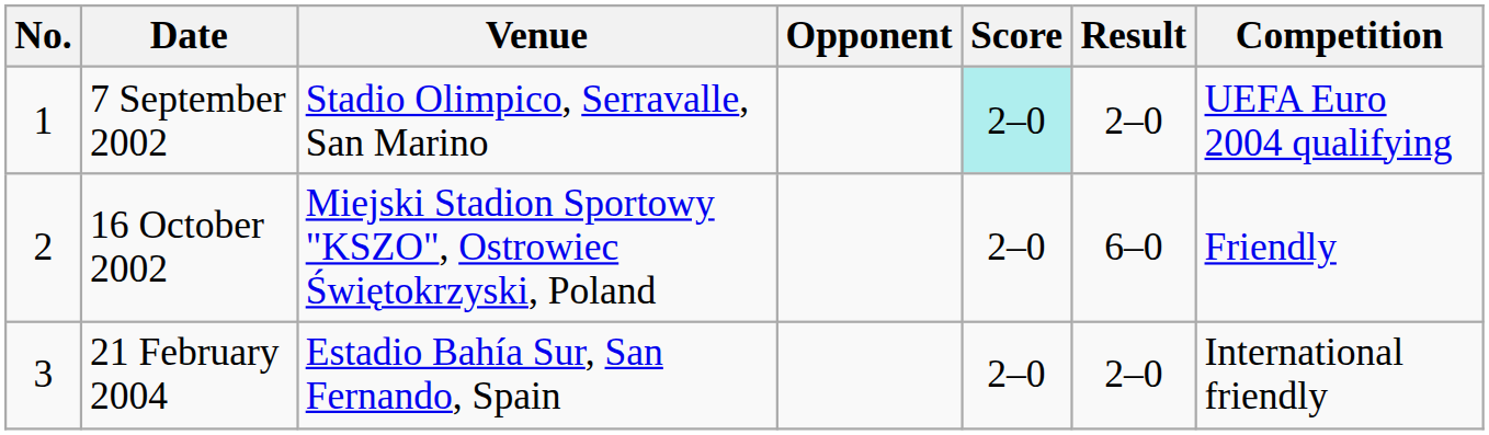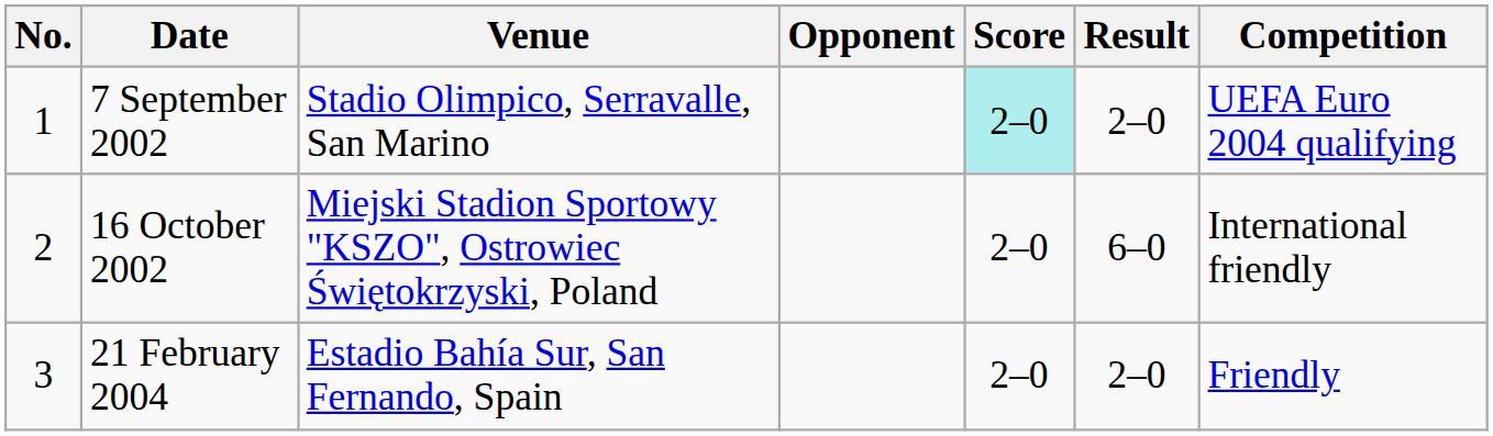16 October 2002 | Competition: Friendly -> International friendly
21 February 2004 | Competition: International friendly -> Friendly
